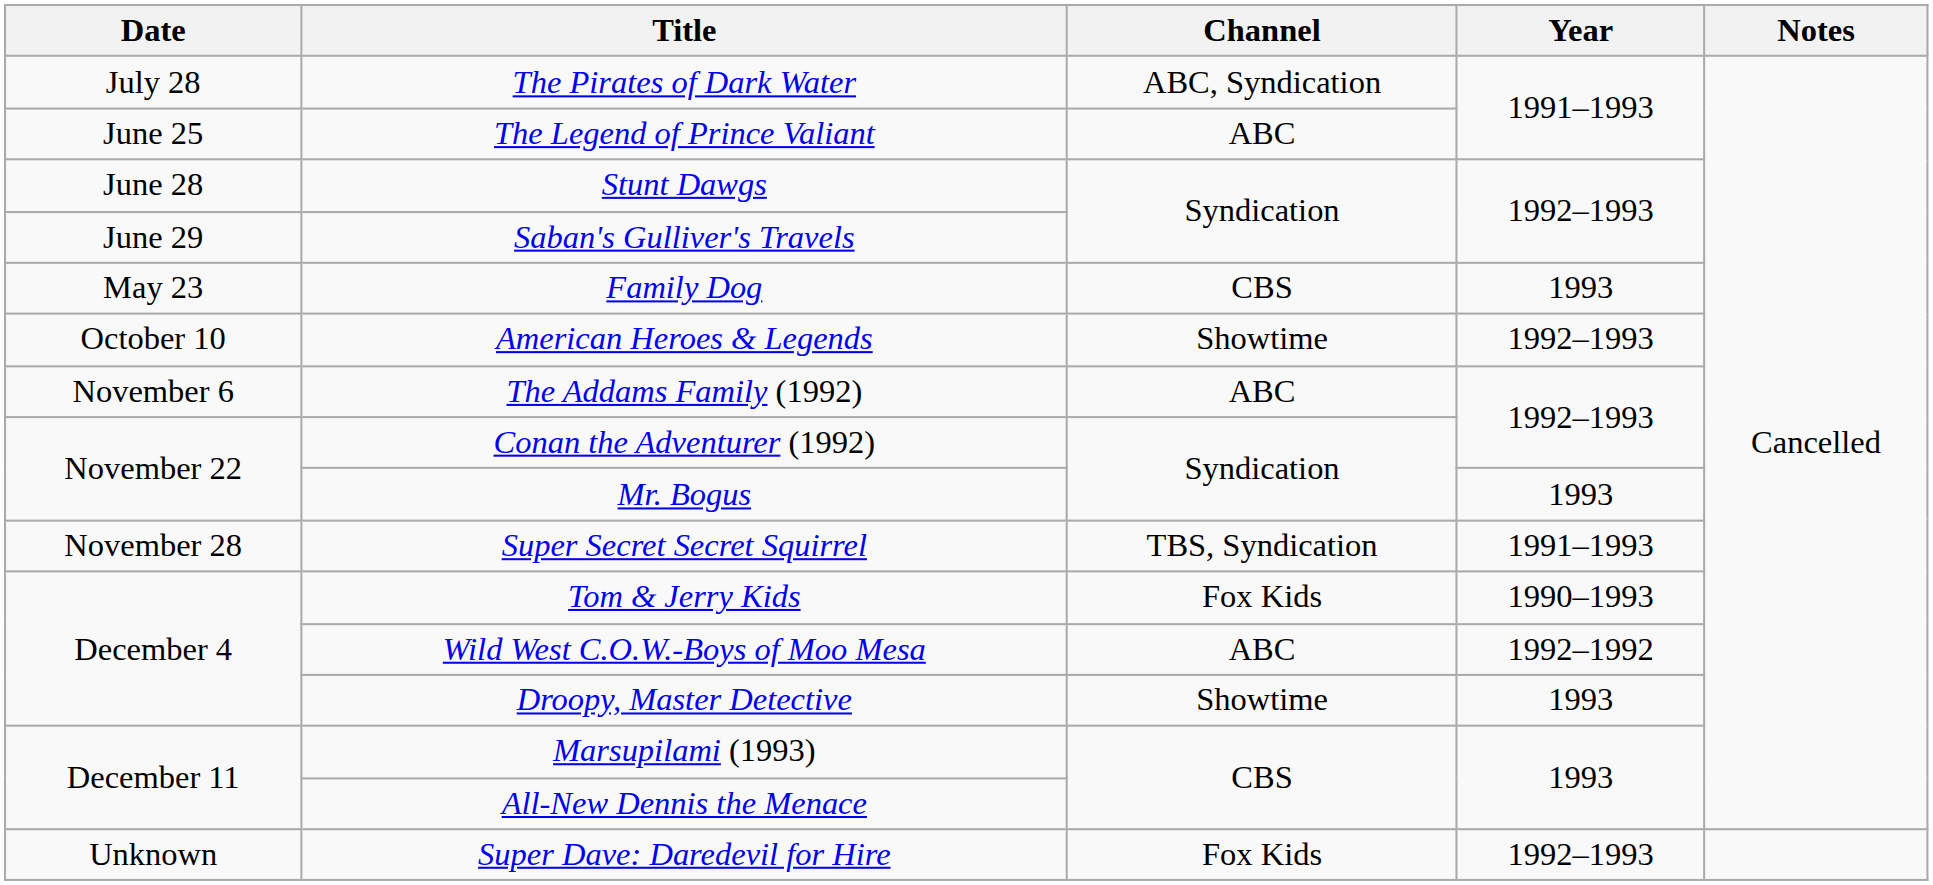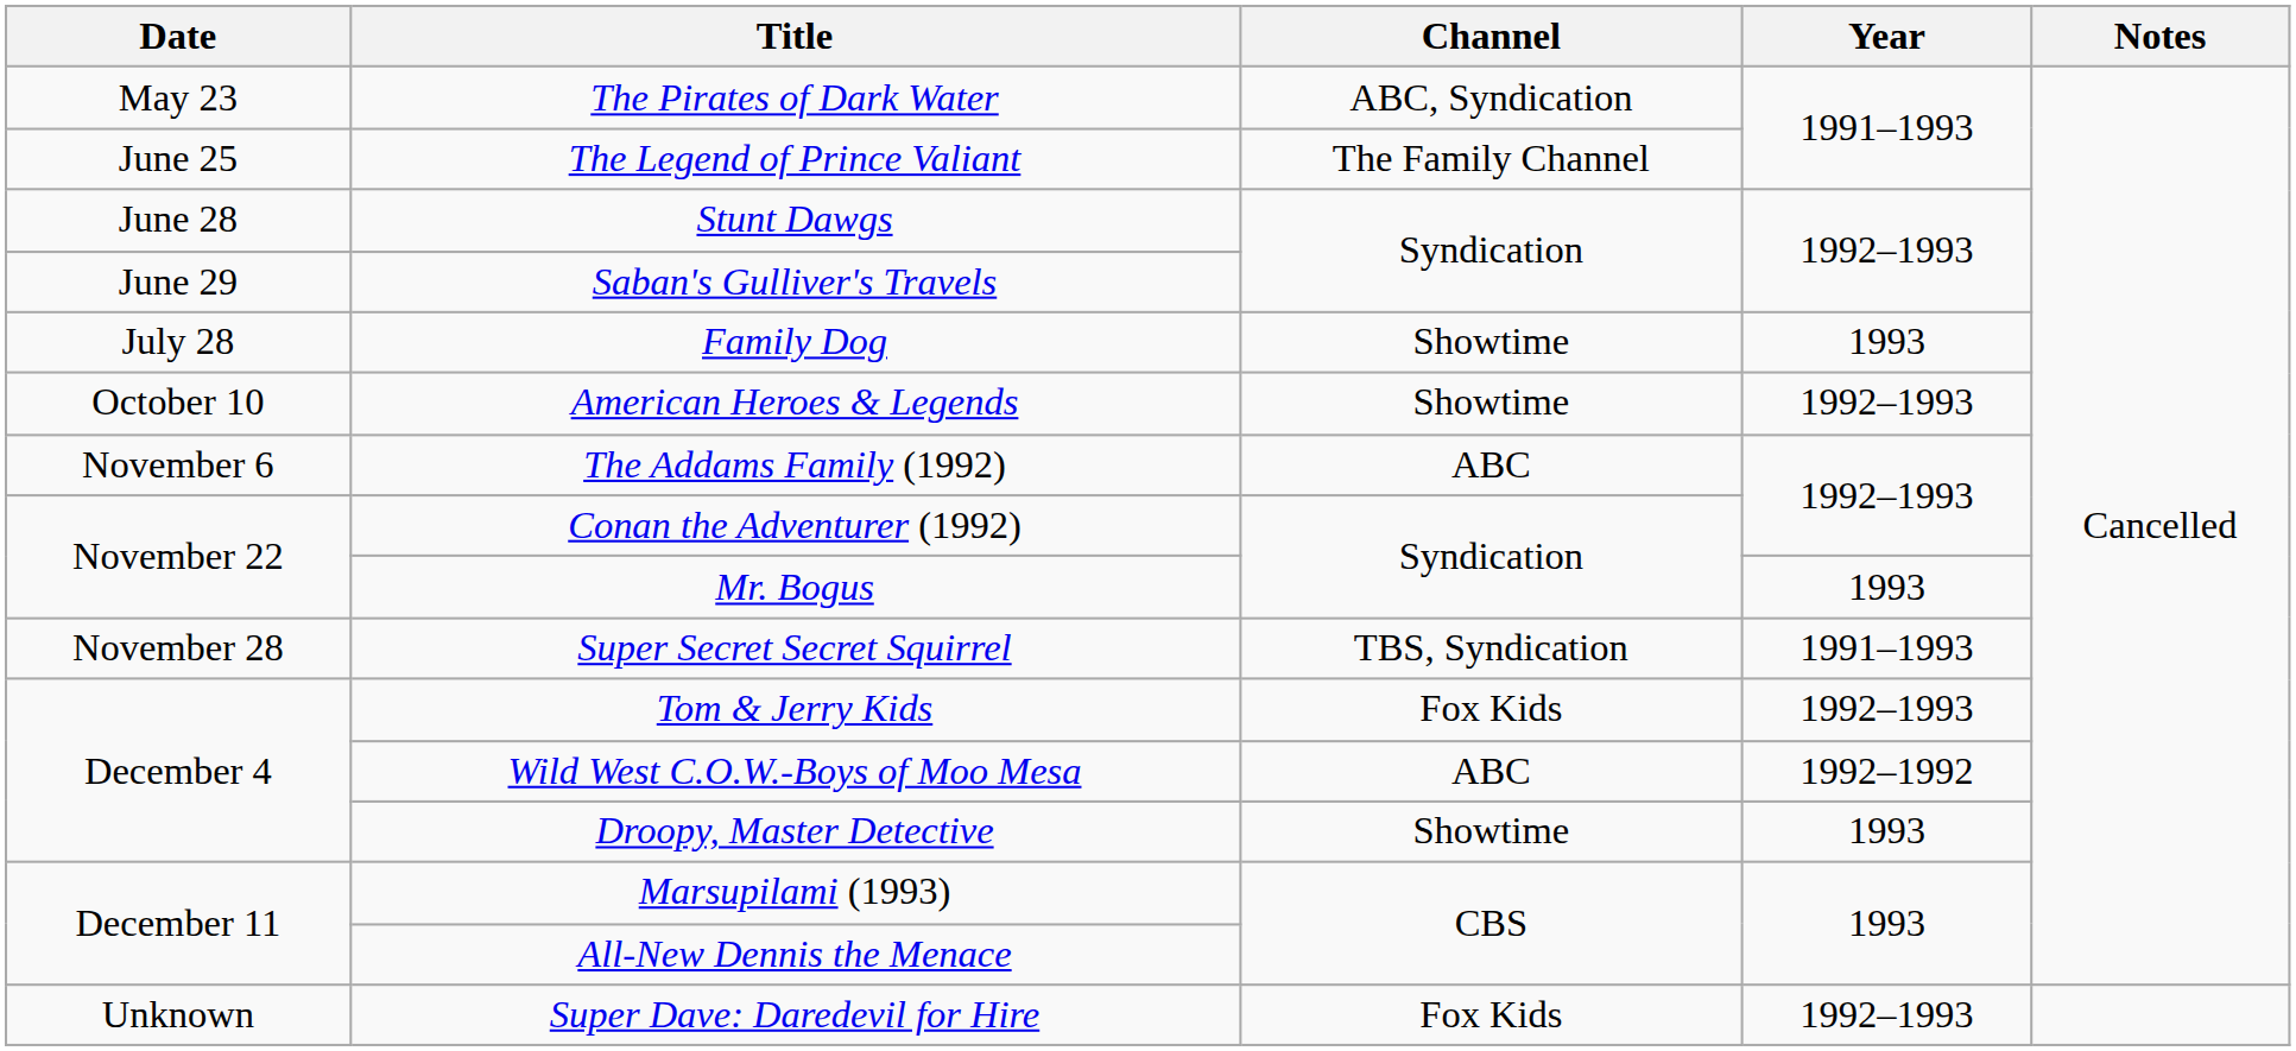The Pirates of Dark Water | Date: July 28 -> May 23
The Legend of Prince Valiant | Channel: ABC -> The Family Channel
Family Dog | Date: May 23 -> July 28
Family Dog | Channel: CBS -> Showtime
Tom & Jerry Kids | Year: 1990–1993 -> 1992–1993
